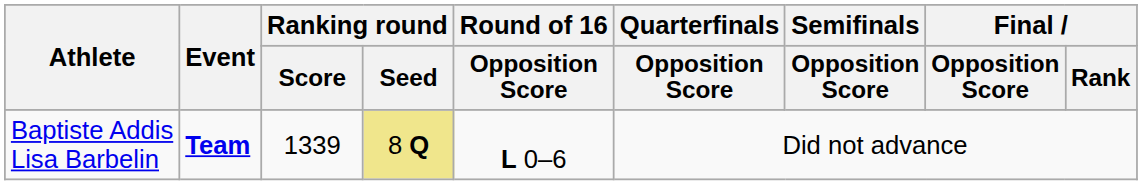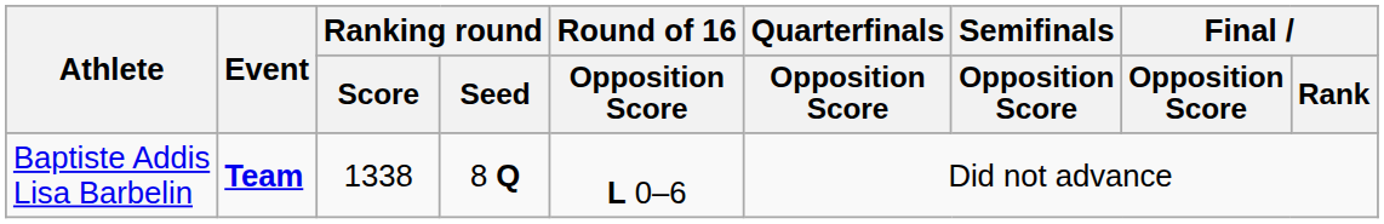Baptiste Addis Lisa Barbelin | Ranking round / Score: 1339 -> 1338
Baptiste Addis Lisa Barbelin | Ranking round / Seed: khaki background -> no background
